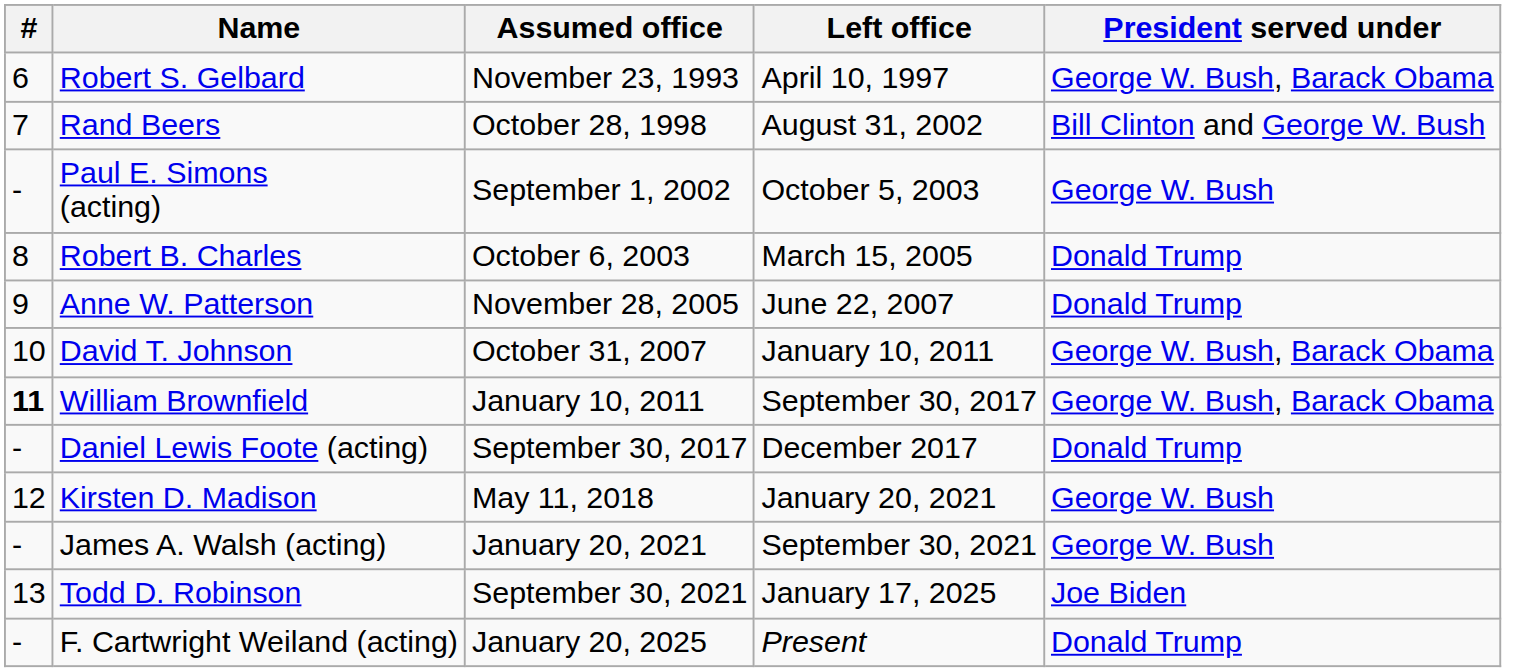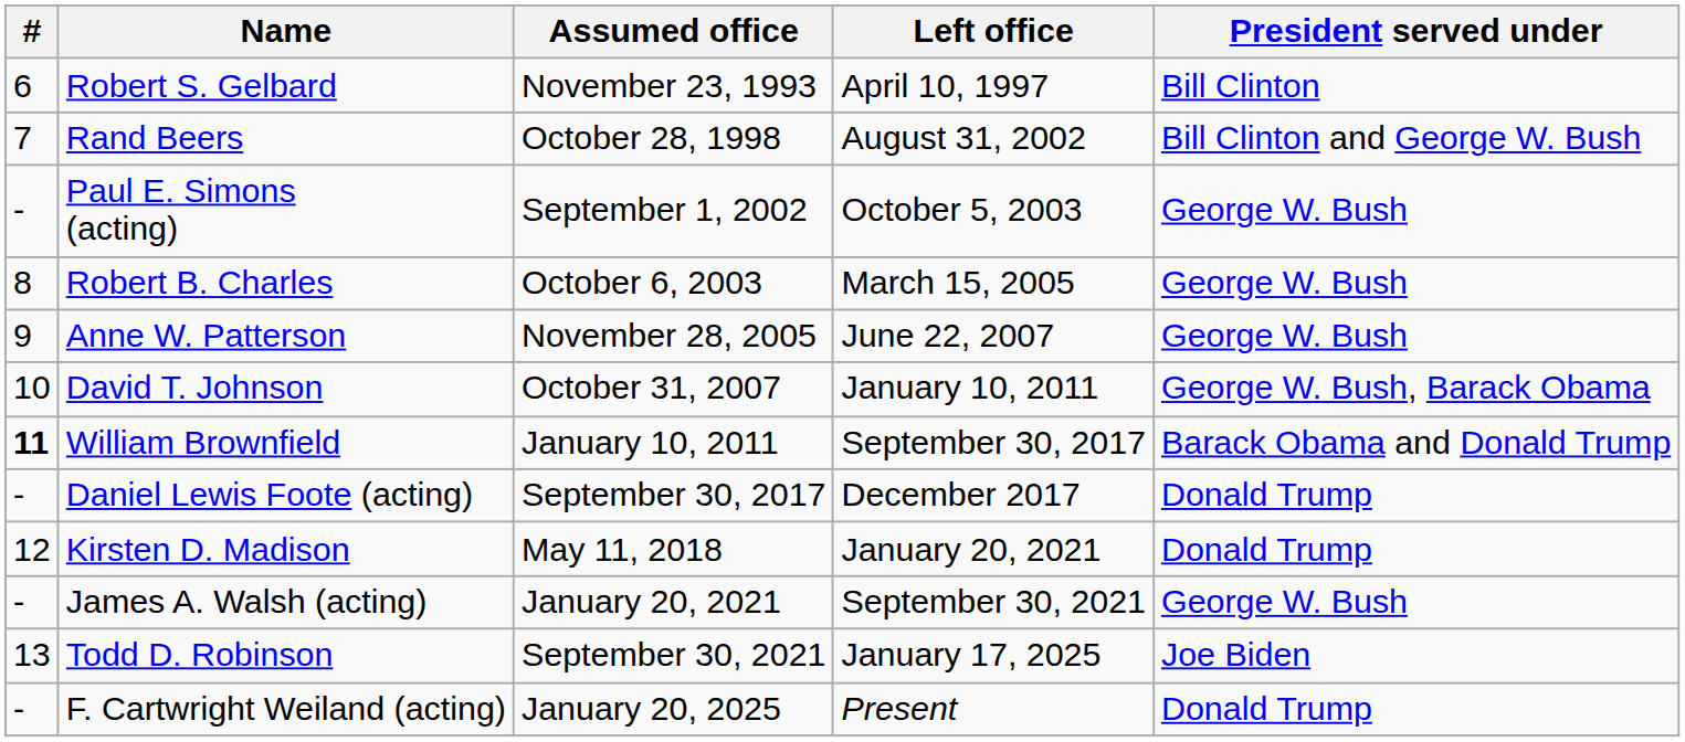Robert S. Gelbard | President served under: George W. Bush, Barack Obama -> Bill Clinton
Robert B. Charles | President served under: Donald Trump -> George W. Bush
Anne W. Patterson | President served under: Donald Trump -> George W. Bush
William Brownfield | President served under: George W. Bush, Barack Obama -> Barack Obama and Donald Trump
Kirsten D. Madison | President served under: George W. Bush -> Donald Trump
